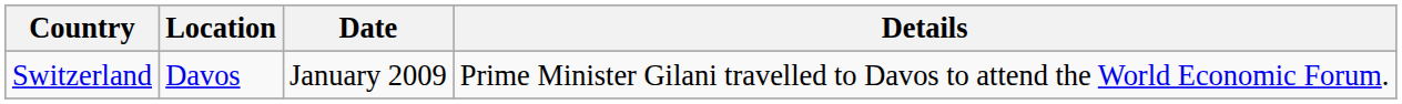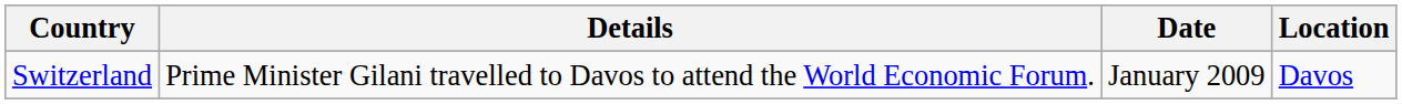columns swapped: Location <-> Details
